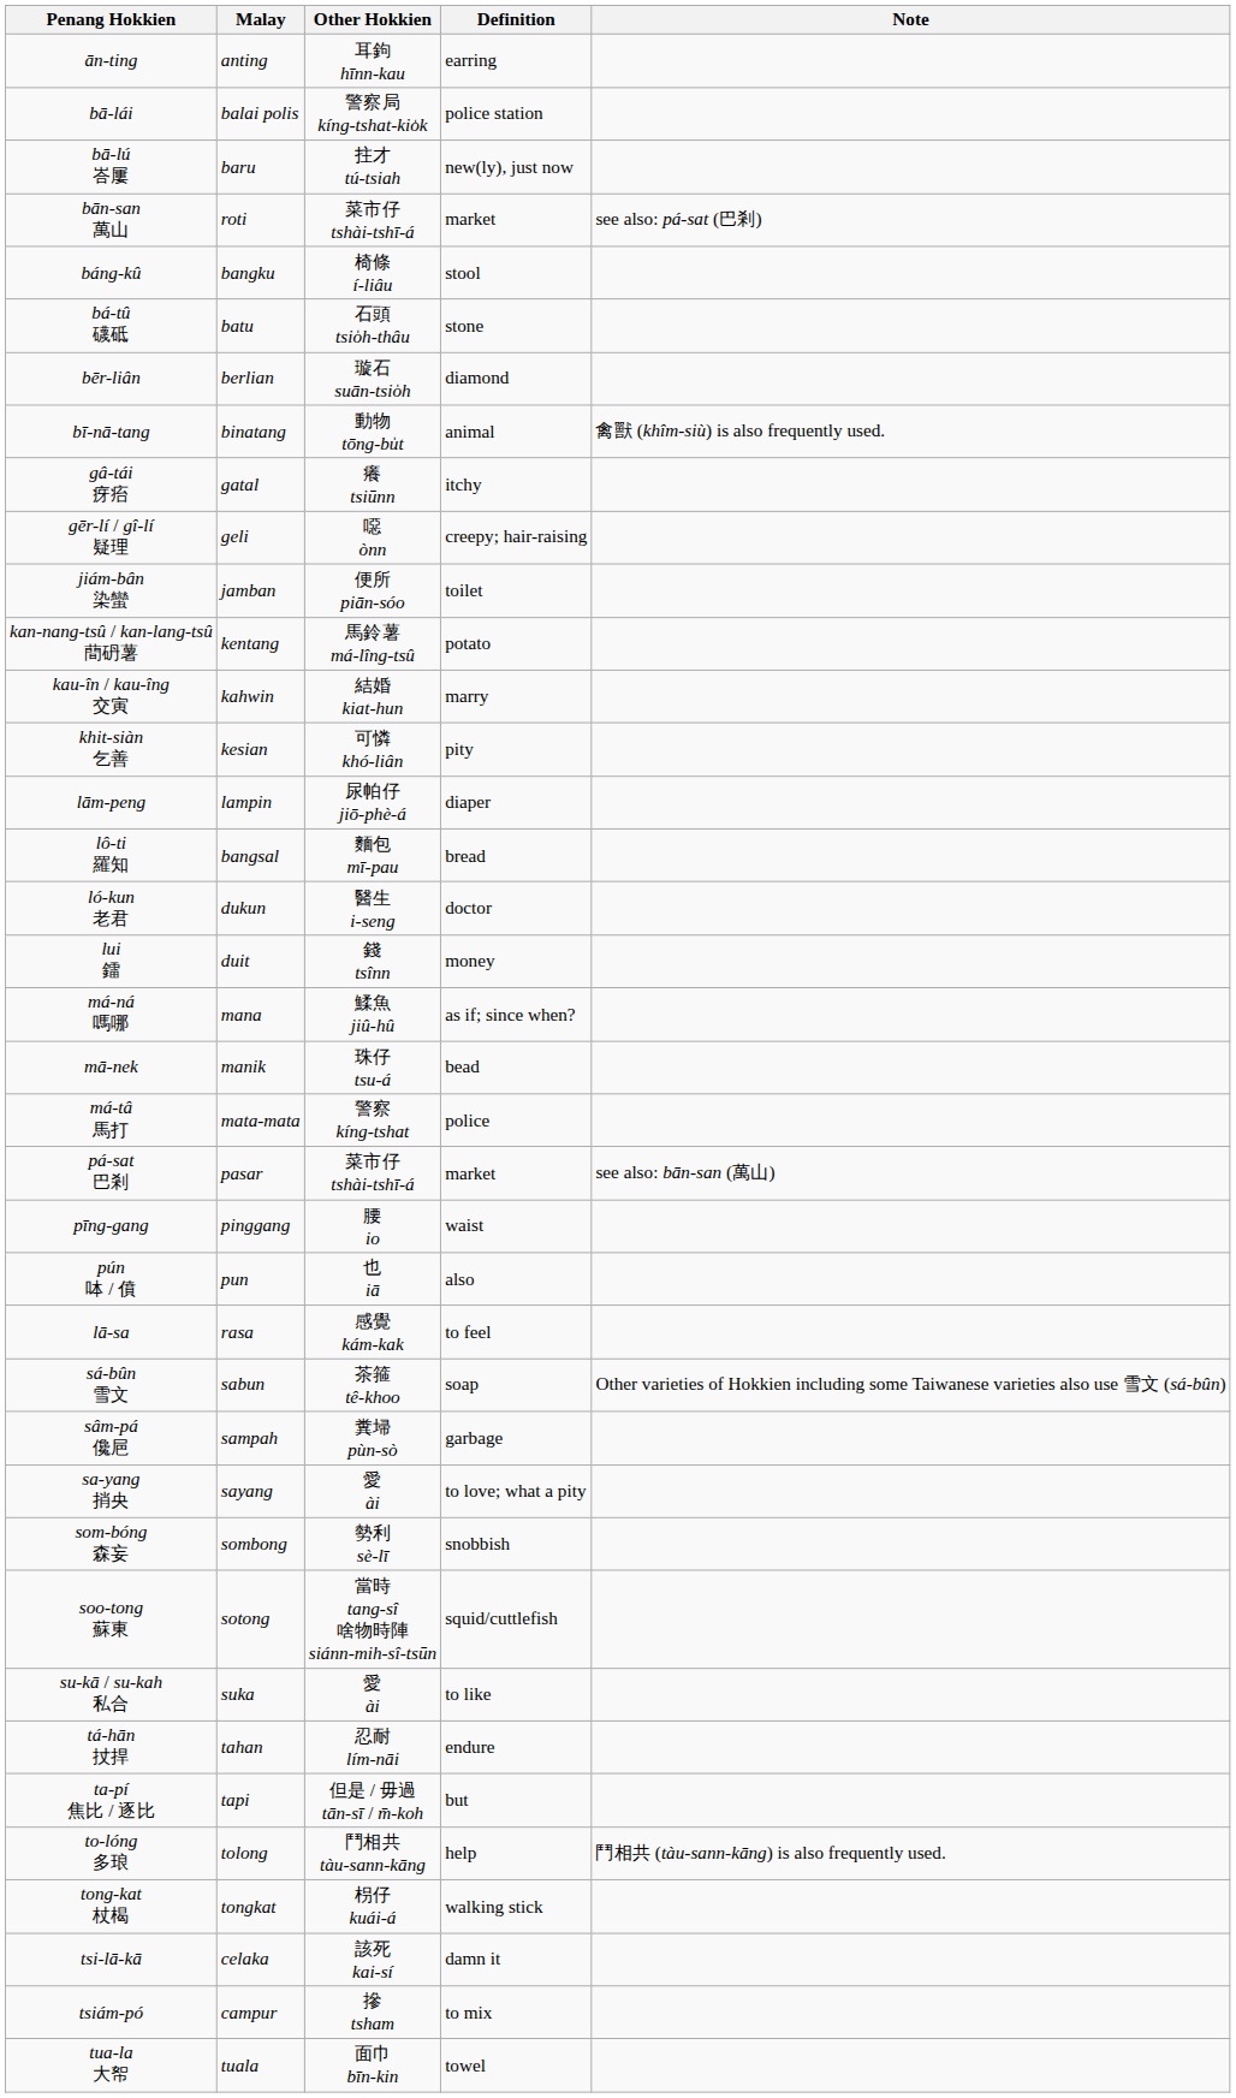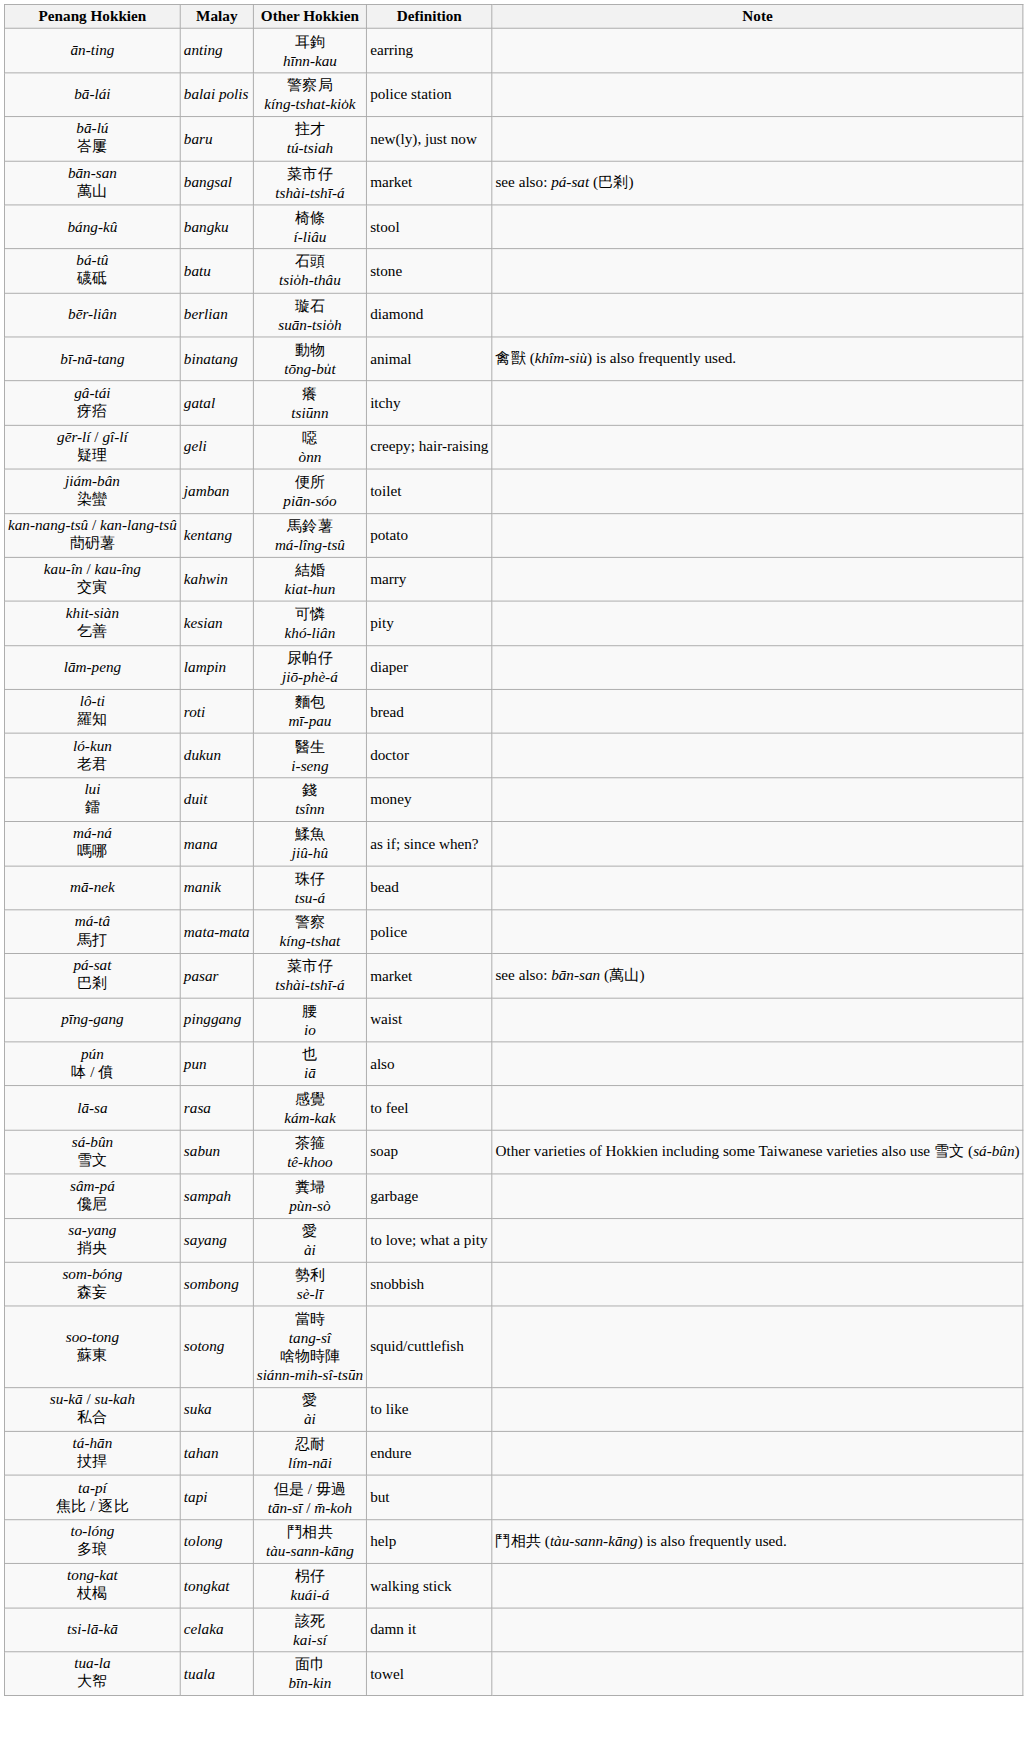bān-san 萬山 | Malay: roti -> bangsal
lô-ti 羅知 | Malay: bangsal -> roti
- row: tsiám-pó | campur | 摻 tsham | to mix
